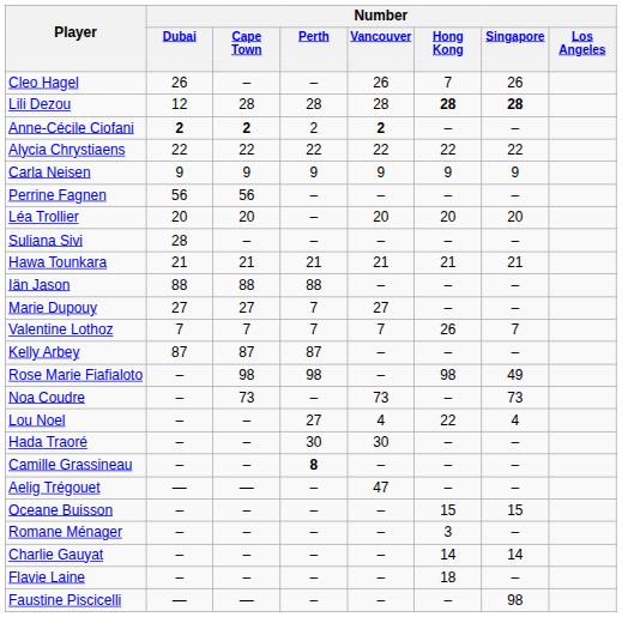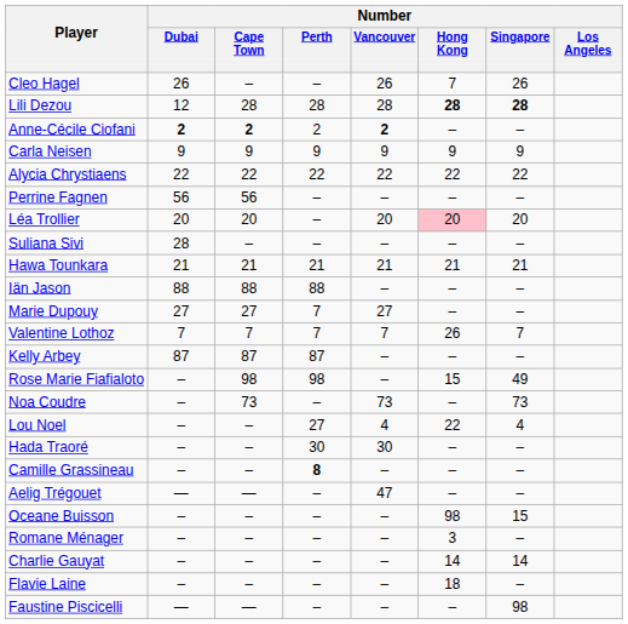rows swapped: Carla Neisen <-> Alycia Chrystiaens
Léa Trollier | Number / Hong Kong: no background -> pink background
Rose Marie Fiafialoto | Number / Hong Kong: 98 -> 15
Oceane Buisson | Number / Hong Kong: 15 -> 98
